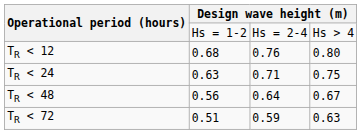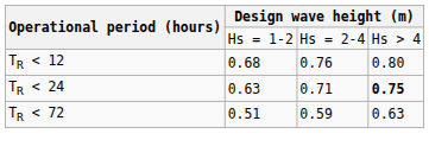TR < 24 | column 4: normal -> bold
- row: TR < 48 | 0.56 | 0.64 | 0.67
